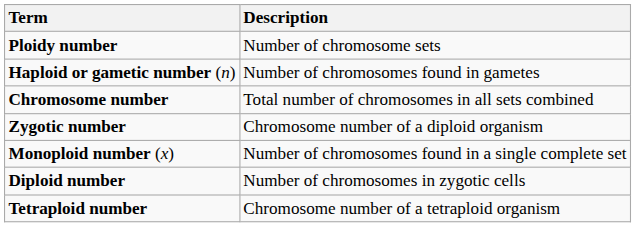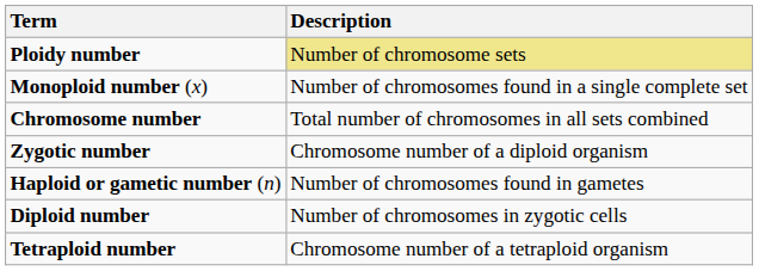Ploidy number | Description: no background -> khaki background
rows swapped: Monoploid number (x) <-> Haploid or gametic number (n)
